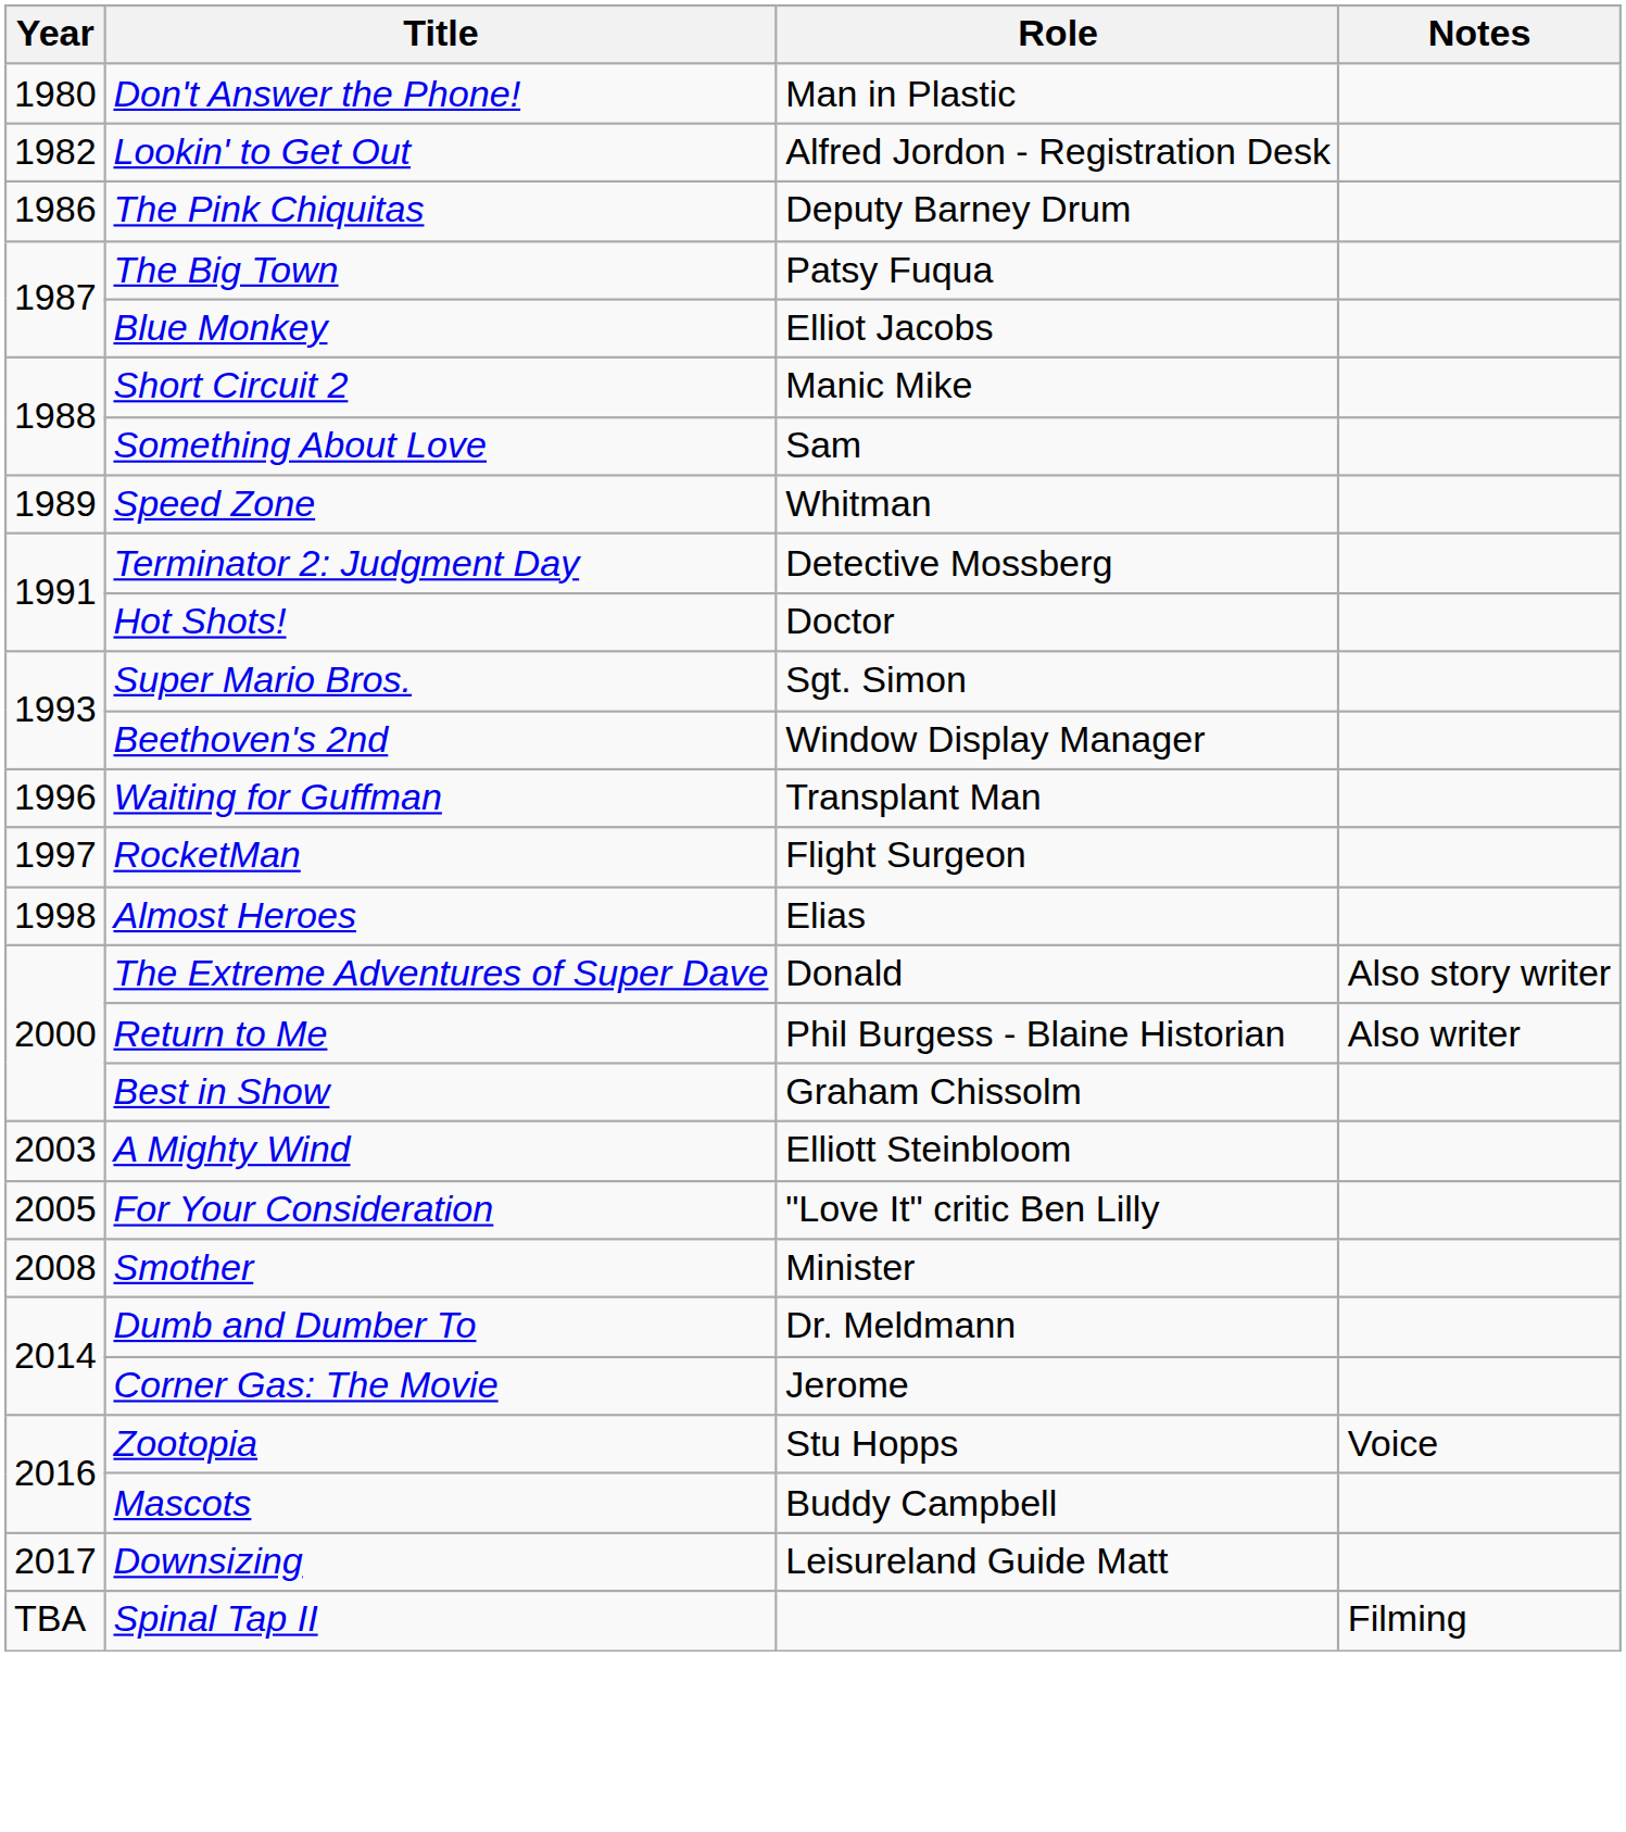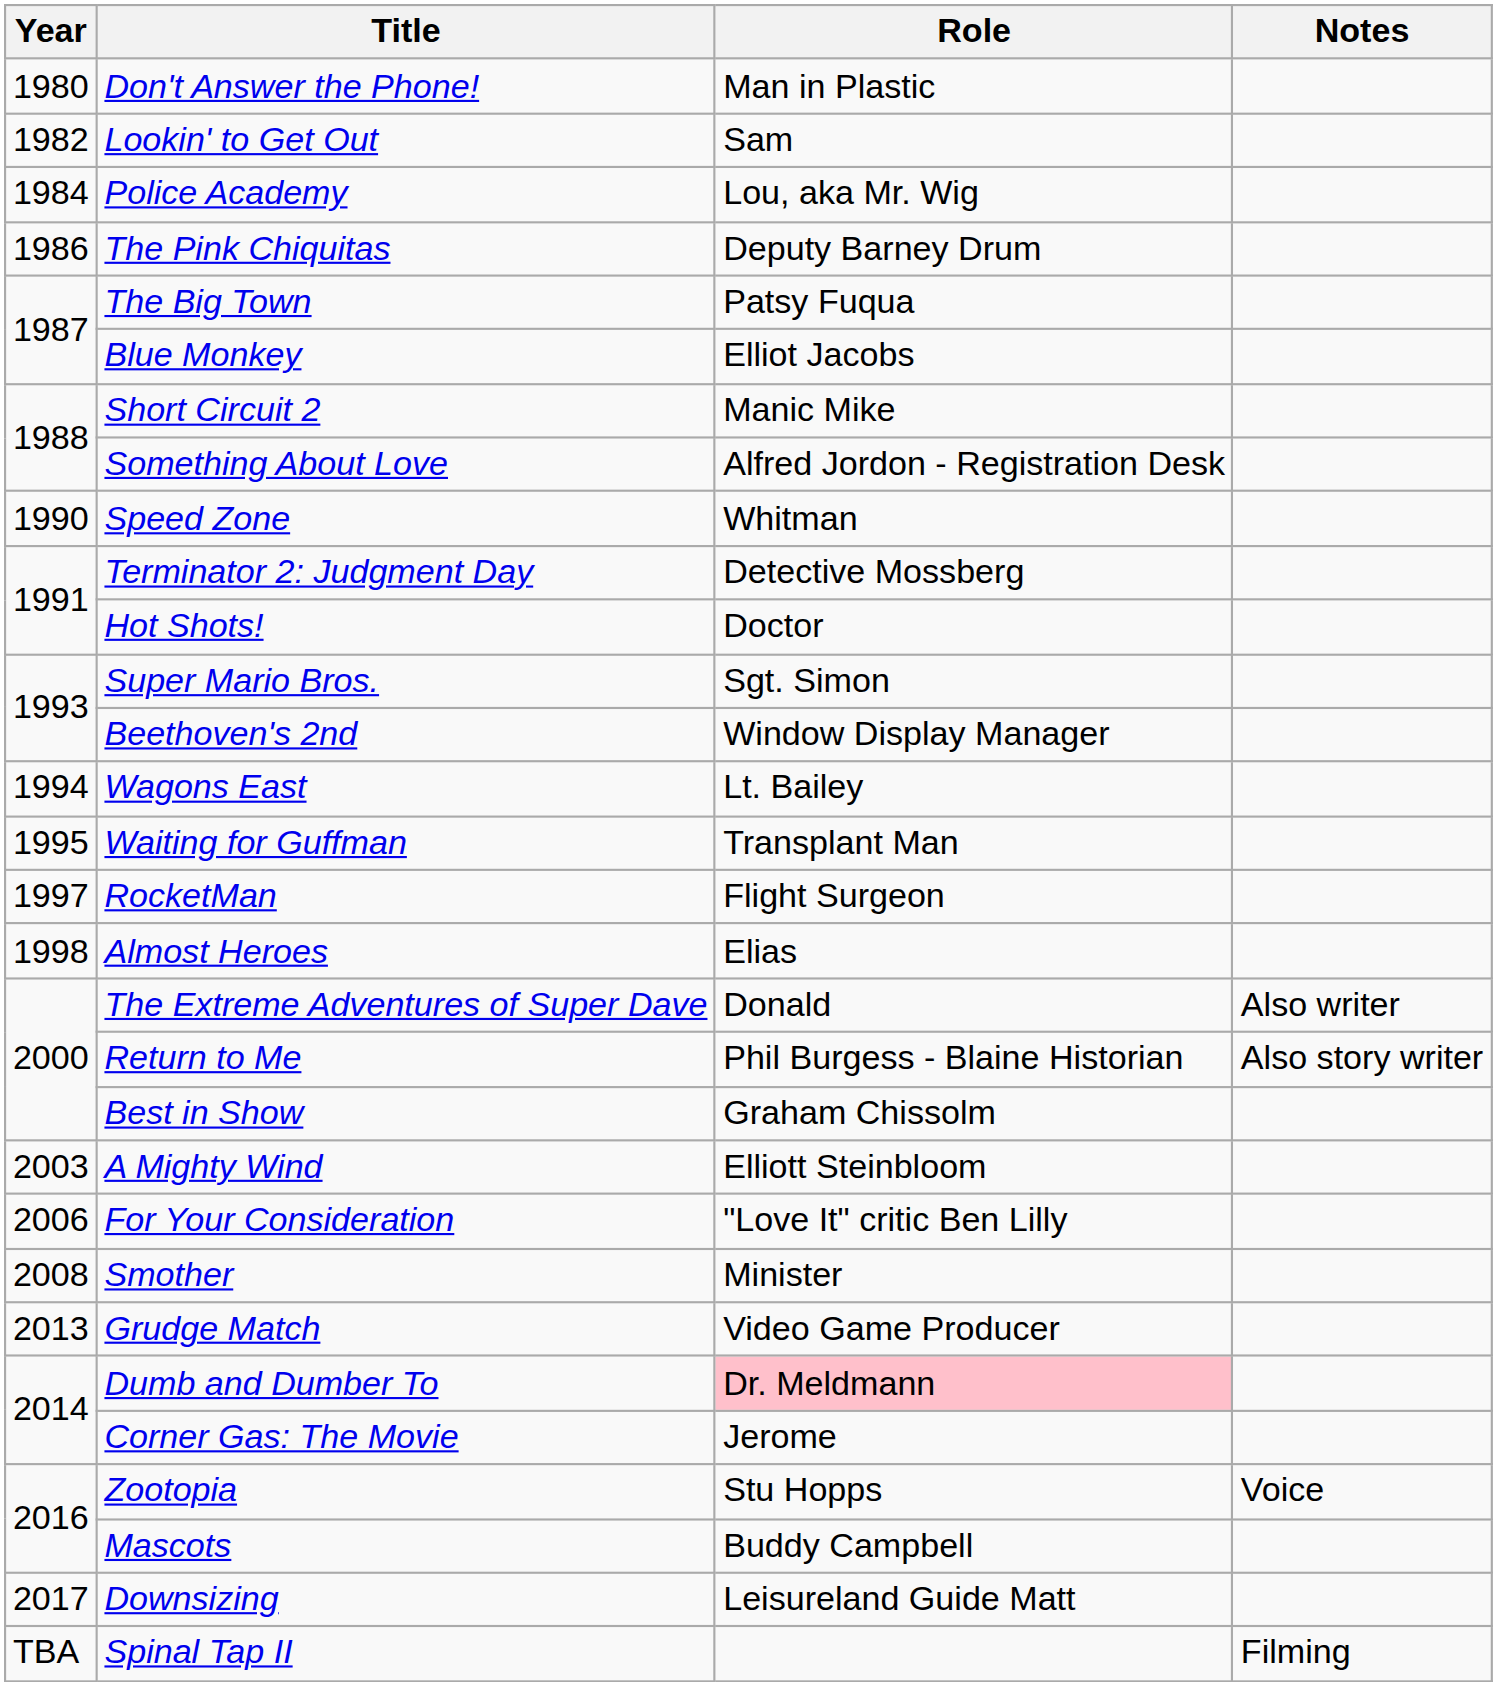Lookin' to Get Out | Role: Alfred Jordon - Registration Desk -> Sam
+ row: 1984 | Police Academy | Lou, aka Mr. Wig
Something About Love | Role: Sam -> Alfred Jordon - Registration Desk
Speed Zone | Year: 1989 -> 1990
+ row: 1994 | Wagons East | Lt. Bailey
Waiting for Guffman | Year: 1996 -> 1995
The Extreme Adventures of Super Dave | Notes: Also story writer -> Also writer
Return to Me | Notes: Also writer -> Also story writer
For Your Consideration | Year: 2005 -> 2006
+ row: 2013 | Grudge Match | Video Game Producer
Dumb and Dumber To | Role: no background -> pink background
